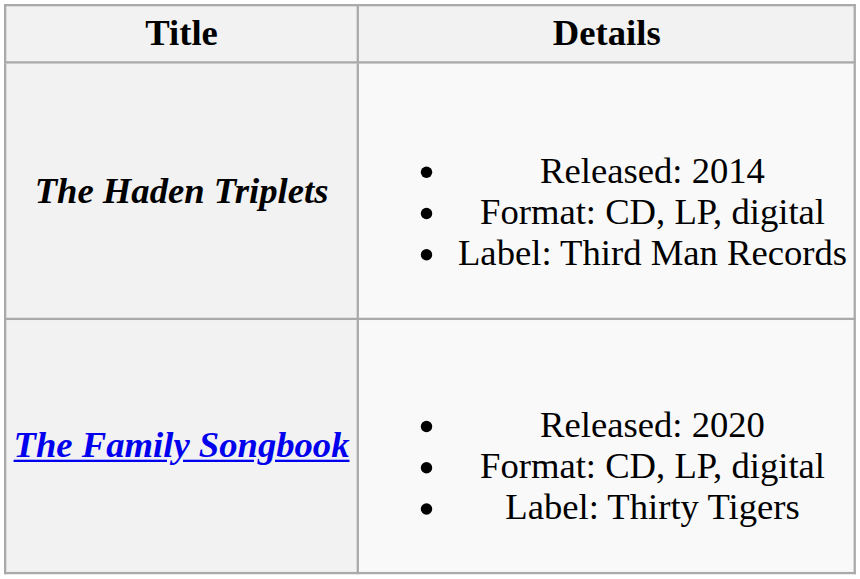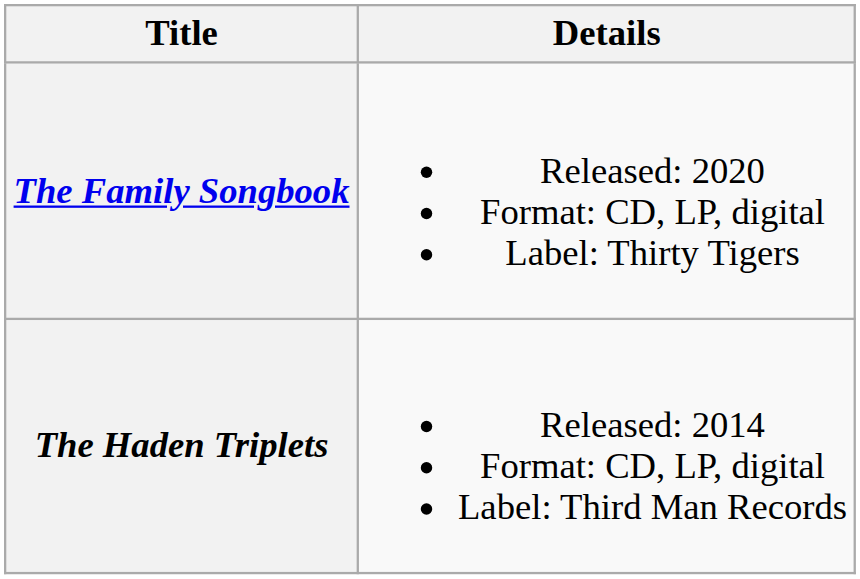rows swapped: The Haden Triplets <-> The Family Songbook
